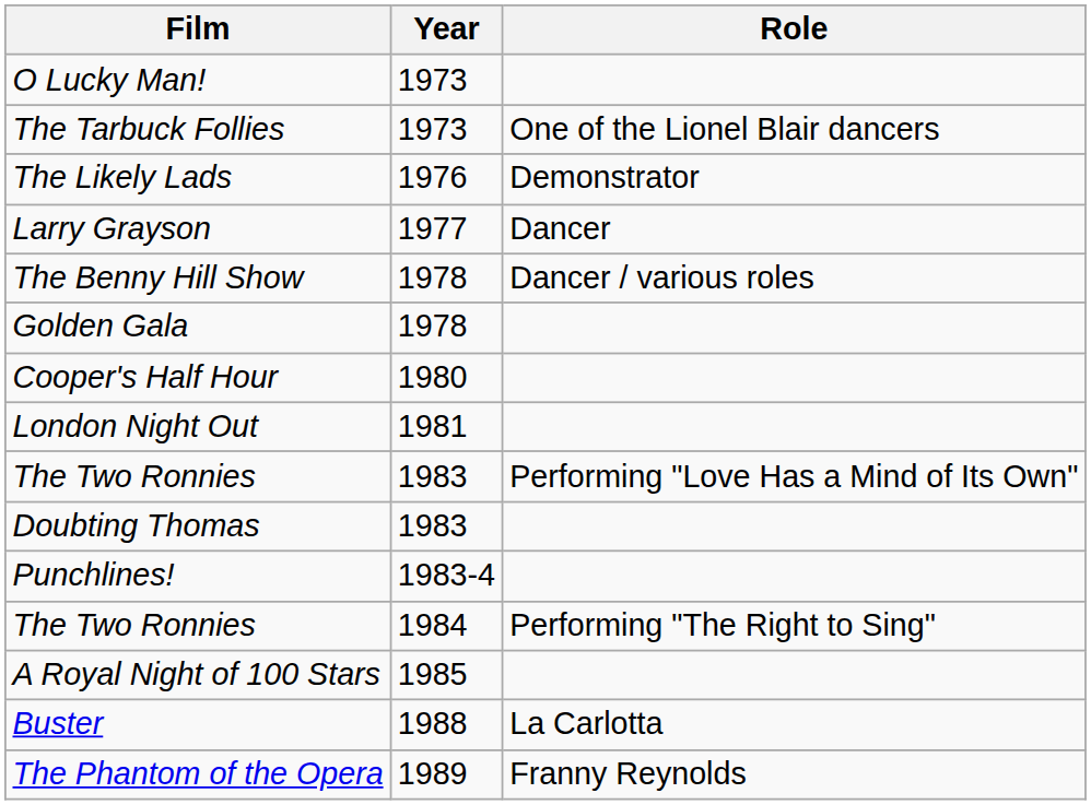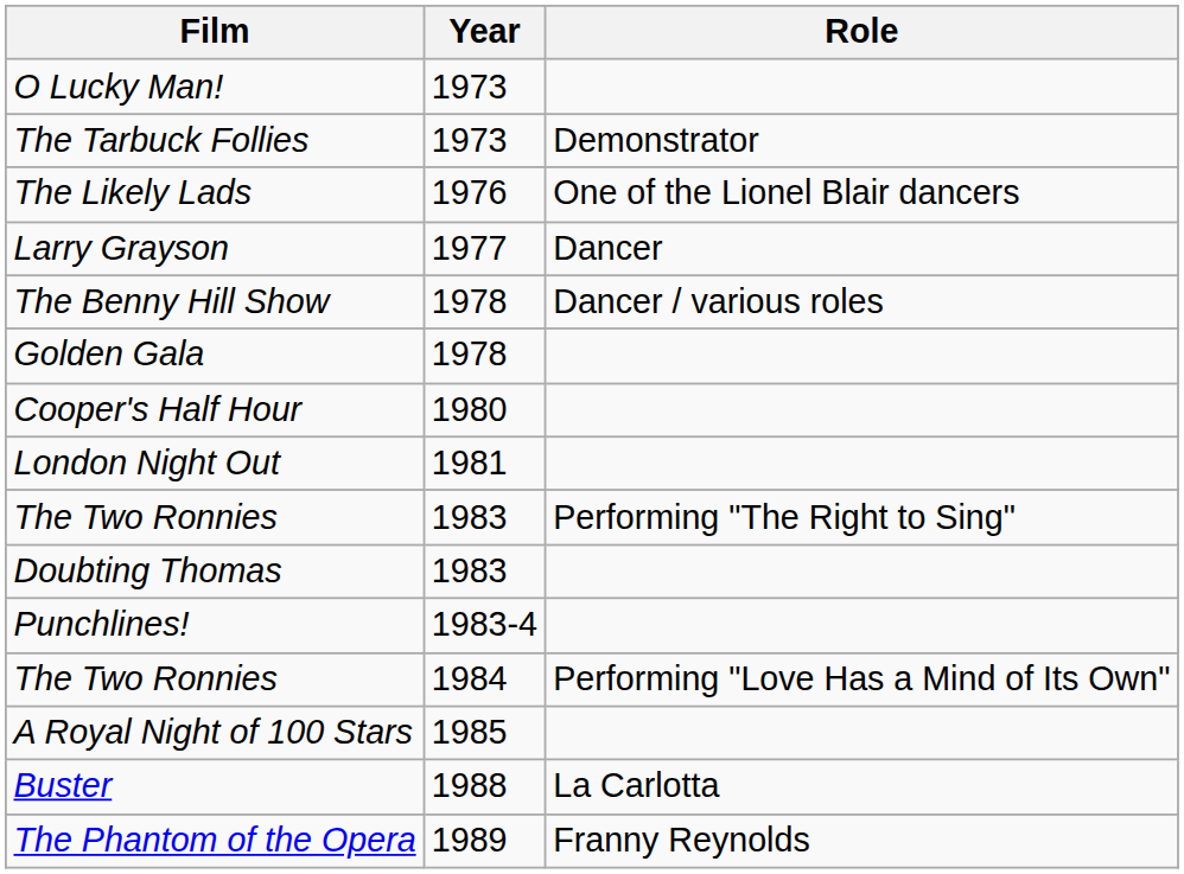The Tarbuck Follies | Role: One of the Lionel Blair dancers -> Demonstrator
The Likely Lads | Role: Demonstrator -> One of the Lionel Blair dancers
The Two Ronnies / 1983 | Role: Performing "Love Has a Mind of Its Own" -> Performing "The Right to Sing"
The Two Ronnies / 1984 | Role: Performing "The Right to Sing" -> Performing "Love Has a Mind of Its Own"
